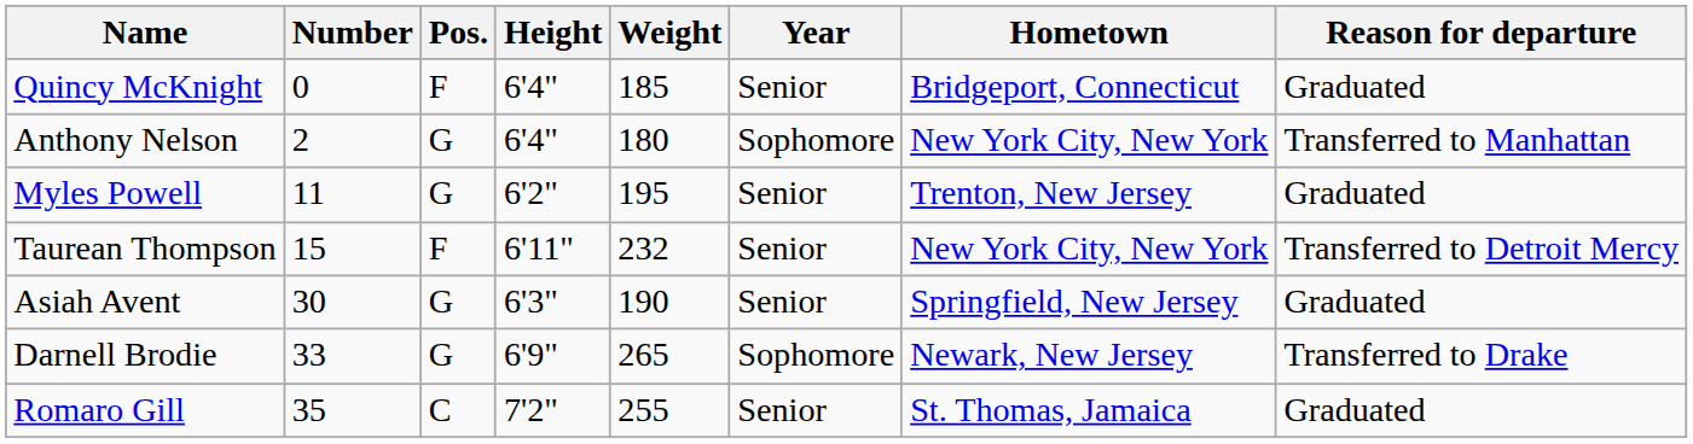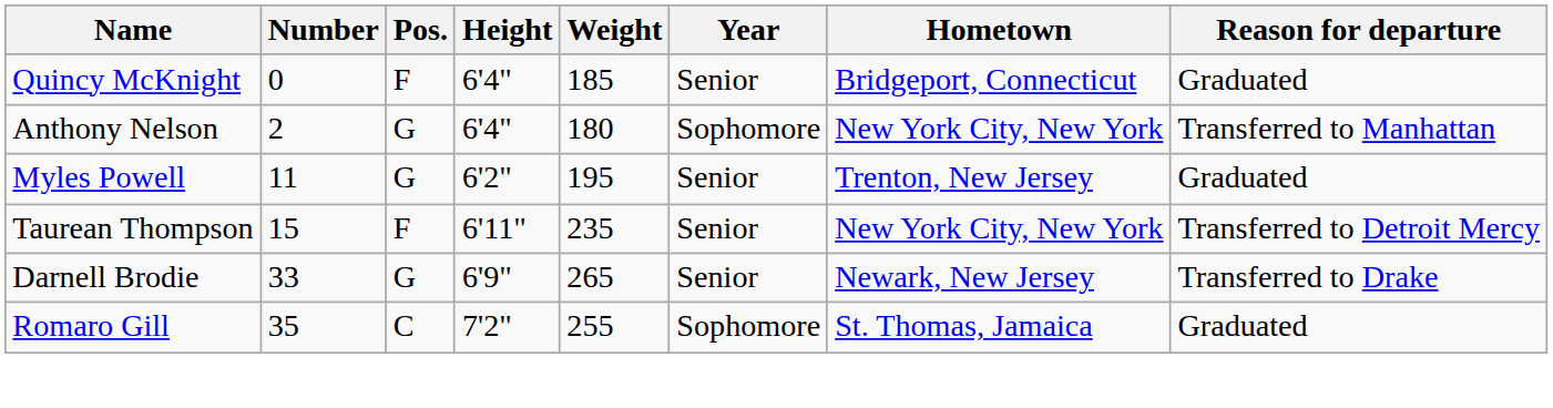Taurean Thompson | Weight: 232 -> 235
- row: Asiah Avent | 30 | G | 6'3" | 190 | Senior | Springfield, New Jersey | Graduated
Darnell Brodie | Year: Sophomore -> Senior
Romaro Gill | Year: Senior -> Sophomore
